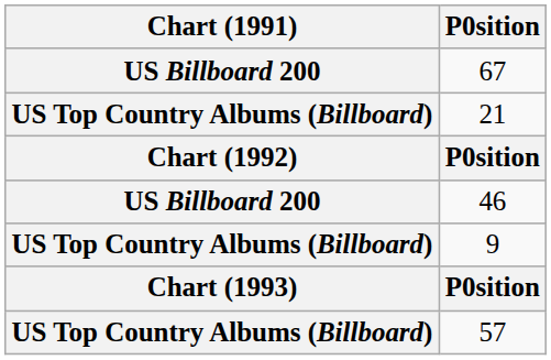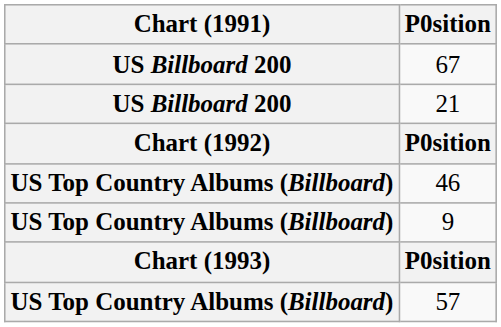21 | Chart (1991): US Top Country Albums (Billboard) -> US Billboard 200
46 | Chart (1991): US Billboard 200 -> US Top Country Albums (Billboard)
